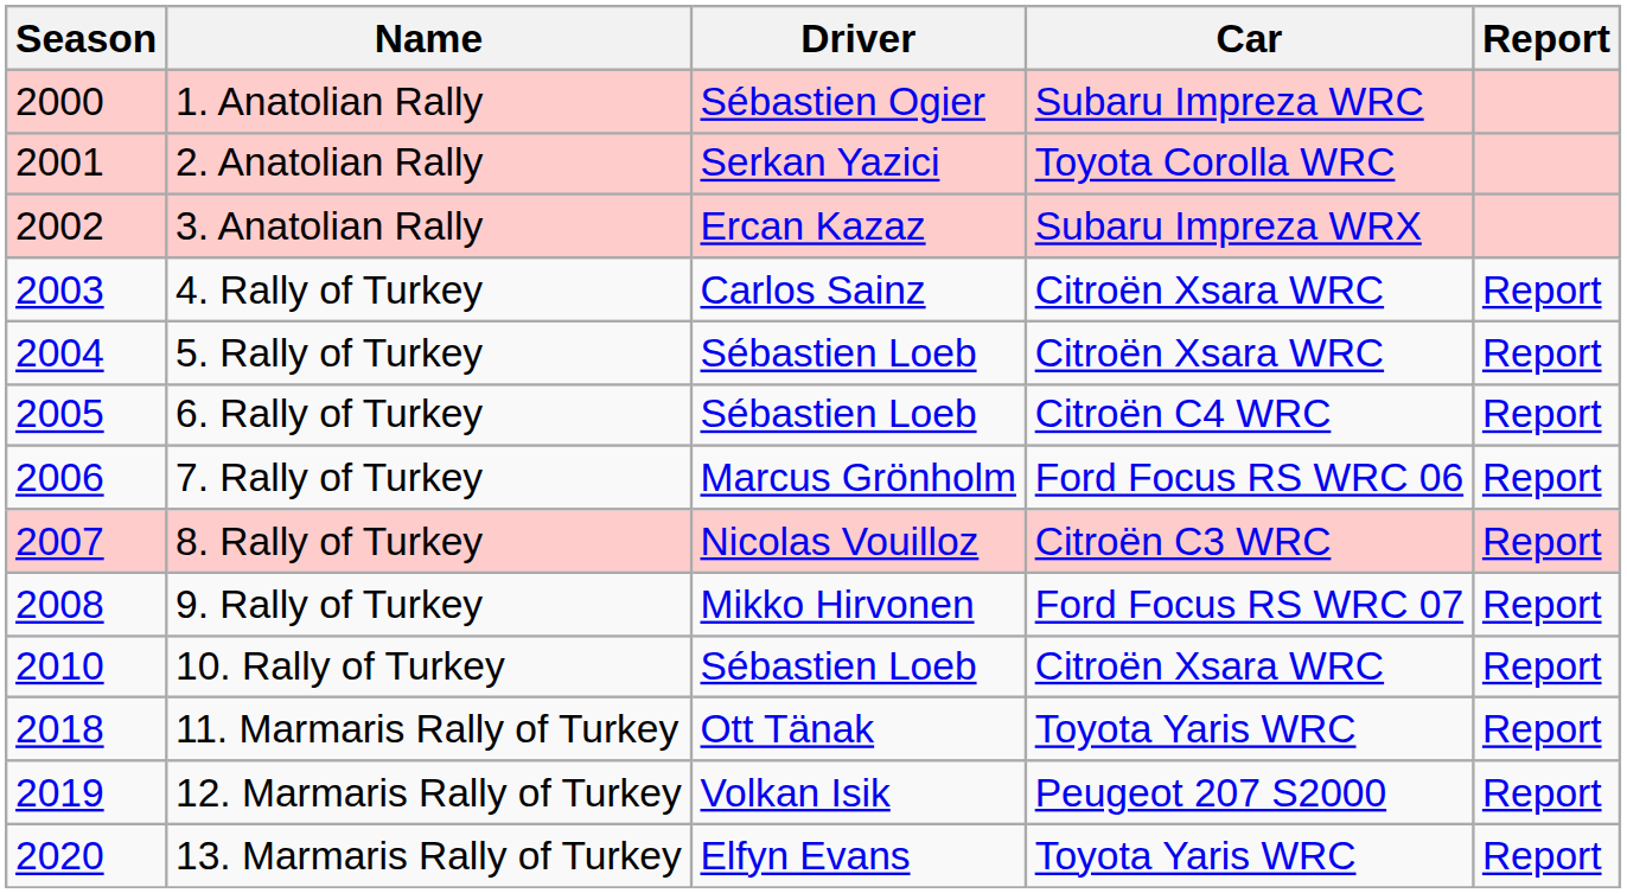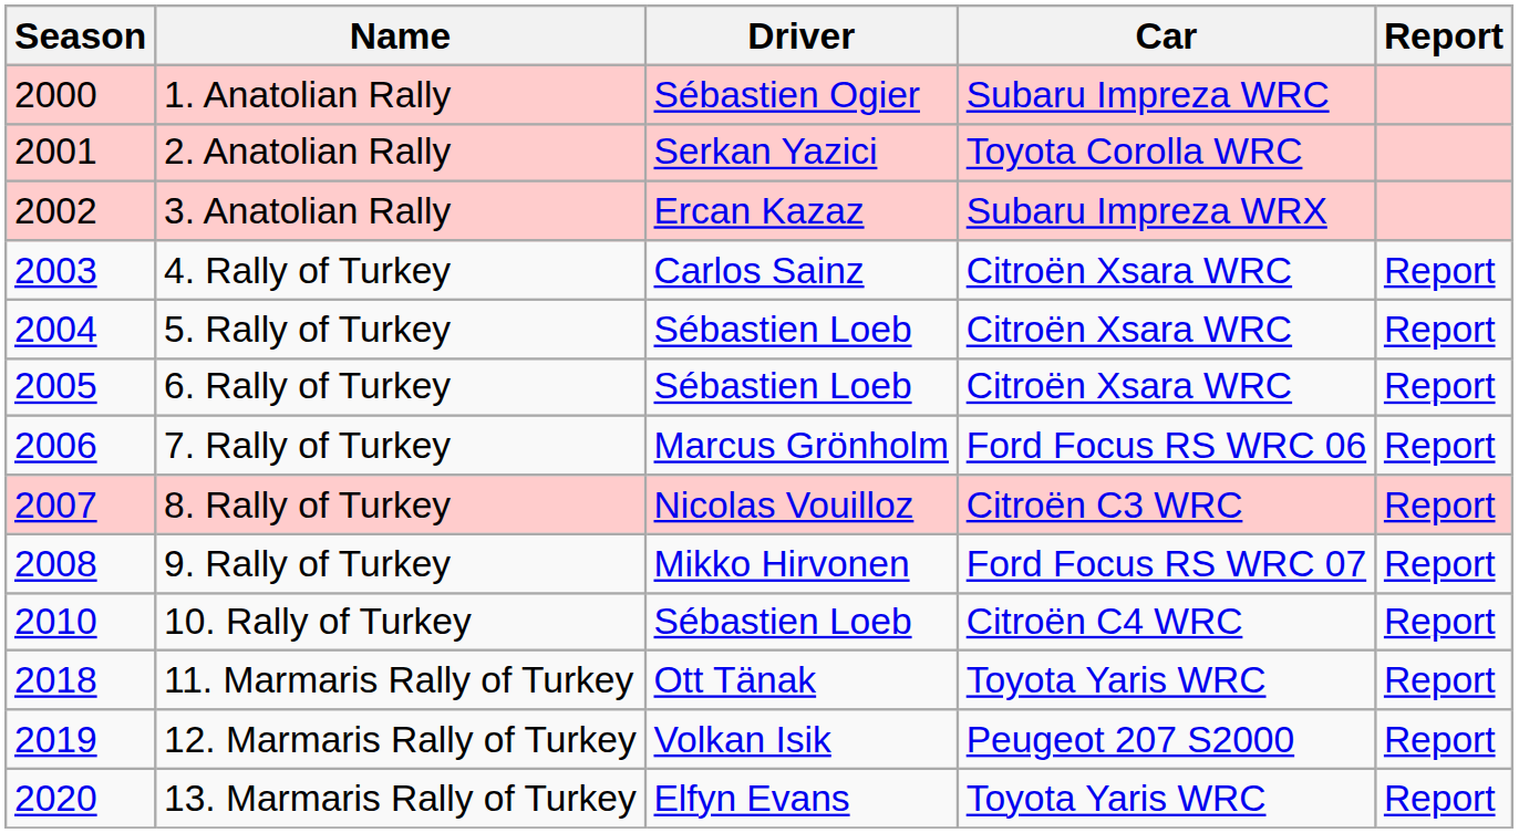6. Rally of Turkey | Car: Citroën C4 WRC -> Citroën Xsara WRC
10. Rally of Turkey | Car: Citroën Xsara WRC -> Citroën C4 WRC
